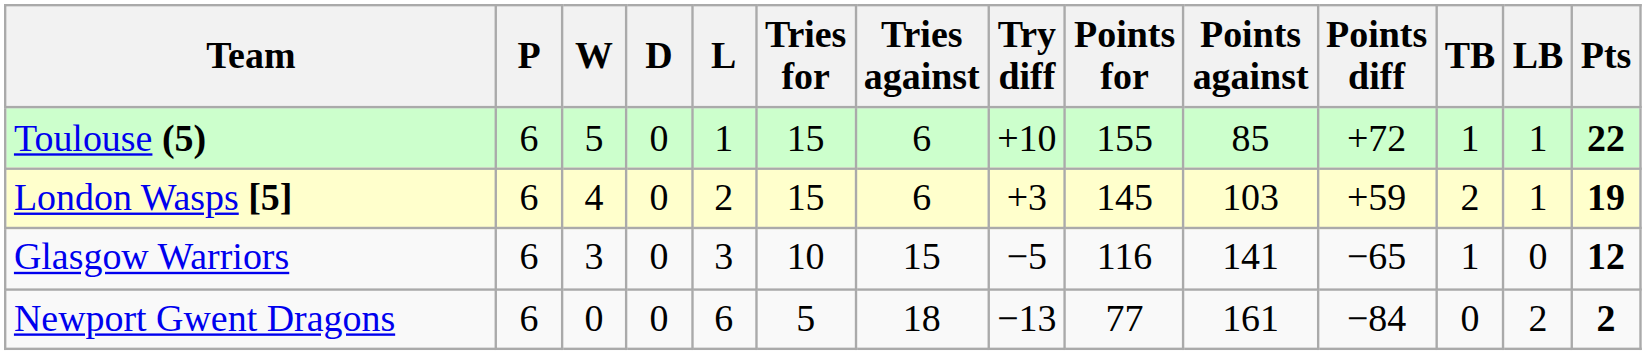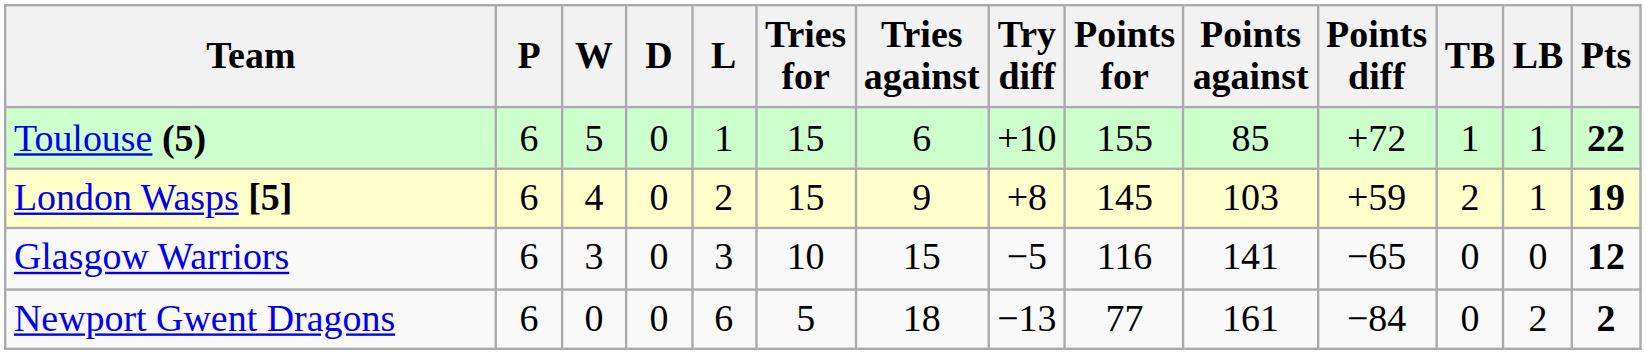London Wasps [5] | Tries against: 6 -> 9
London Wasps [5] | Try diff: +3 -> +8
Glasgow Warriors | TB: 1 -> 0
